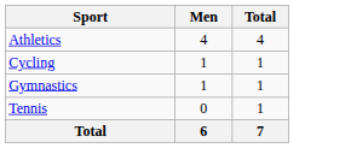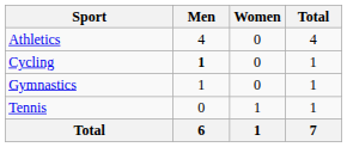+ column: Women | 0 | 0 | 0 | 1 | 1
Cycling | Men: normal -> bold
